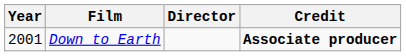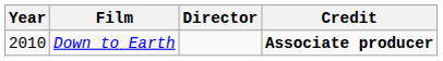Down to Earth | Year: 2001 -> 2010
